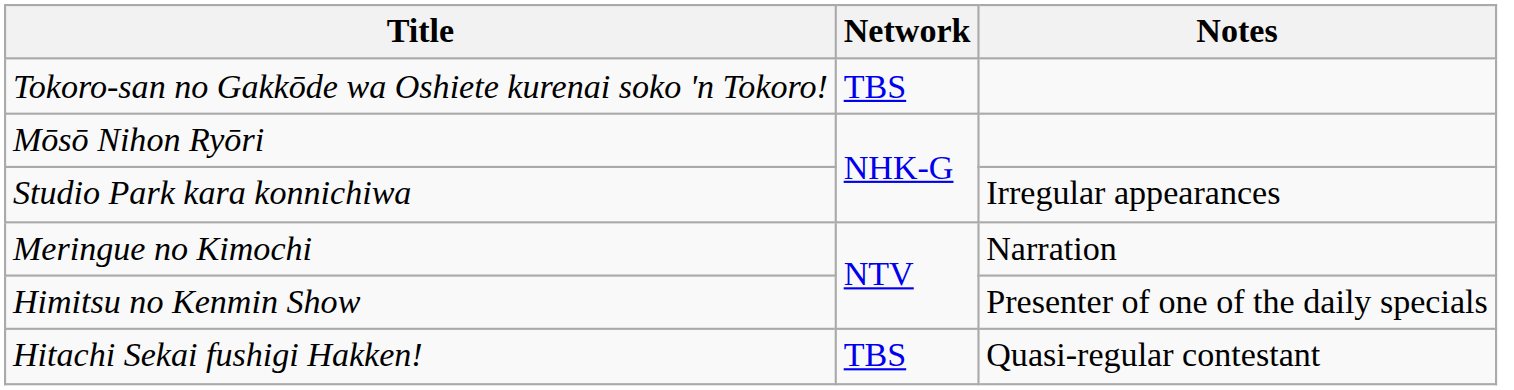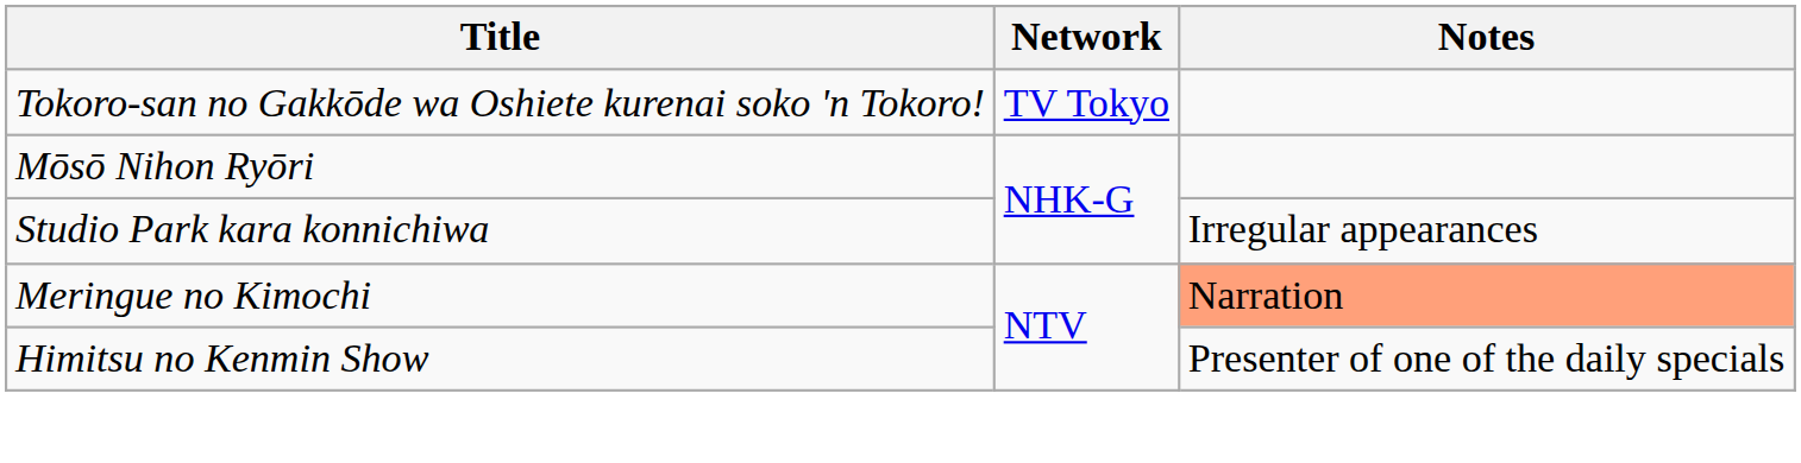Tokoro-san no Gakkōde wa Oshiete kurenai soko 'n Tokoro! | Network: TBS -> TV Tokyo
Meringue no Kimochi | Notes: no background -> lightsalmon background
- row: Hitachi Sekai fushigi Hakken! | TBS | Quasi-regular contestant
